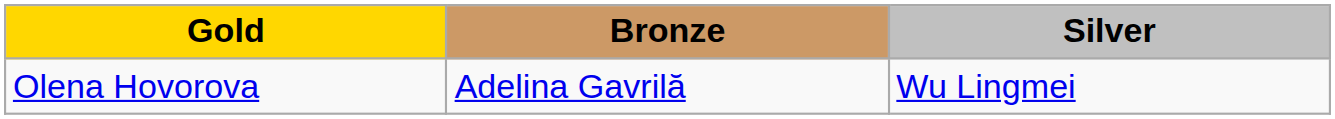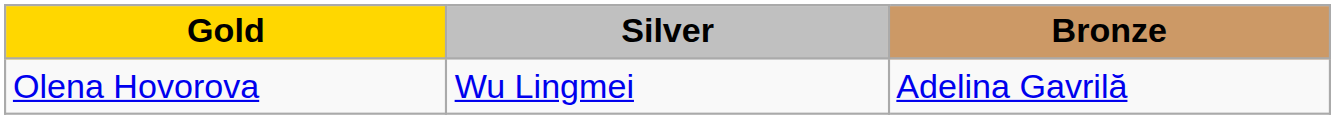columns swapped: Silver <-> Bronze
